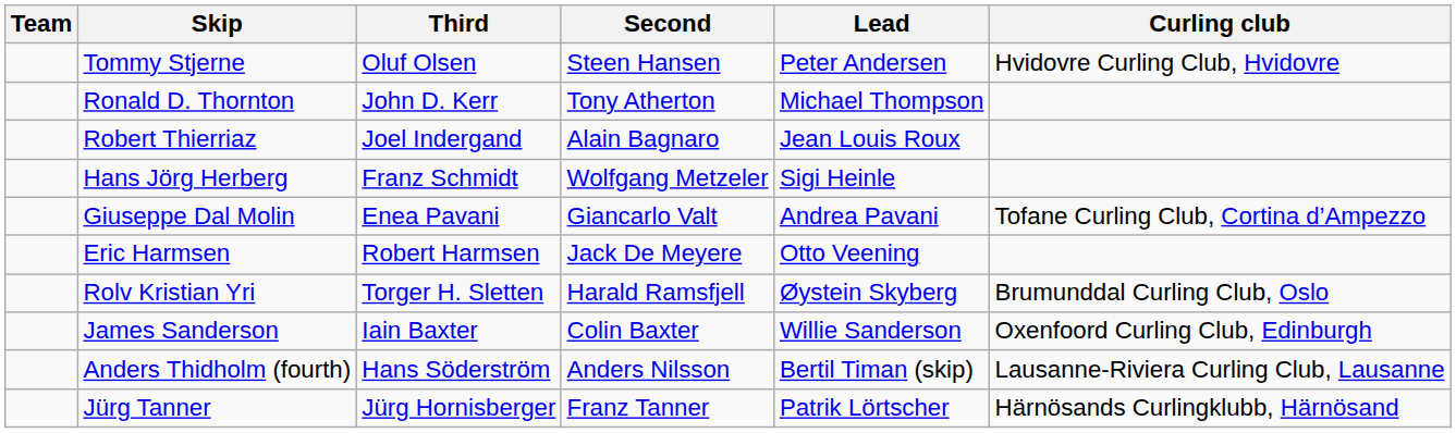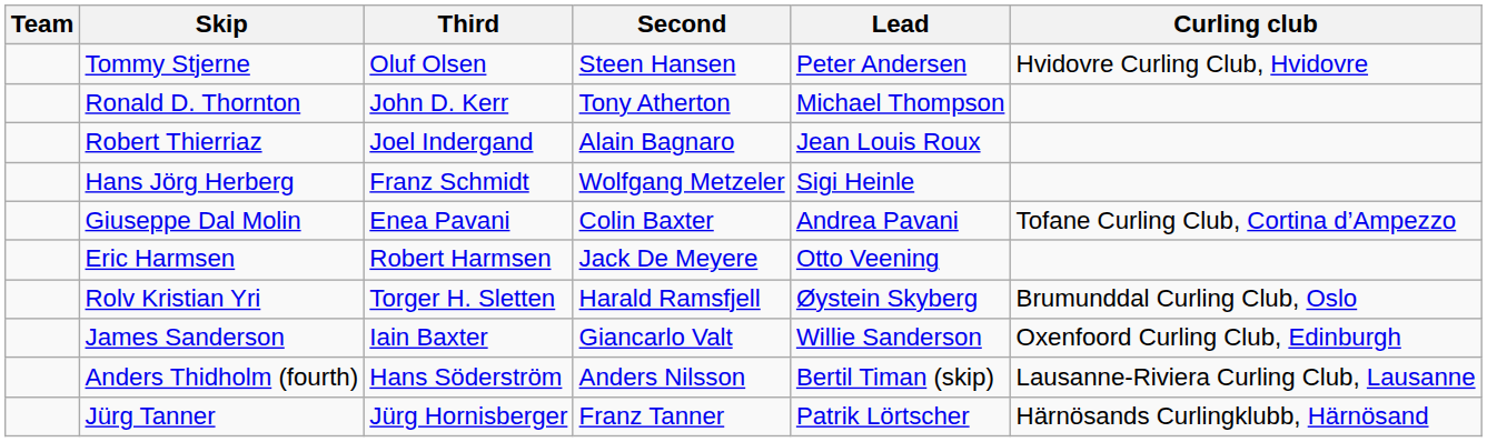Giuseppe Dal Molin | Second: Giancarlo Valt -> Colin Baxter
James Sanderson | Second: Colin Baxter -> Giancarlo Valt
